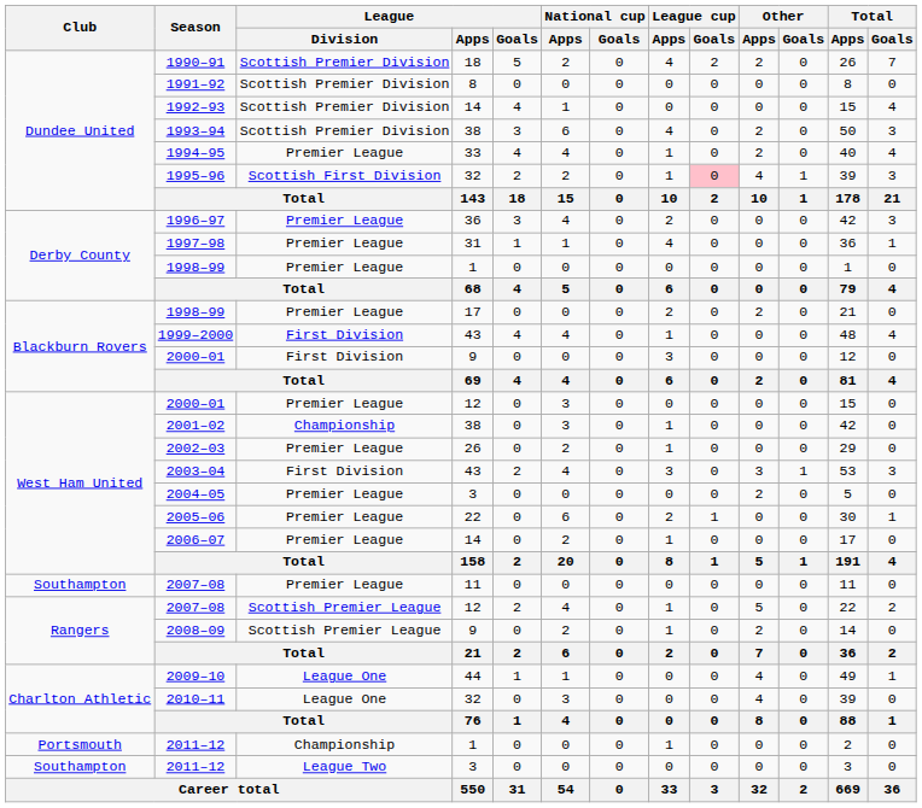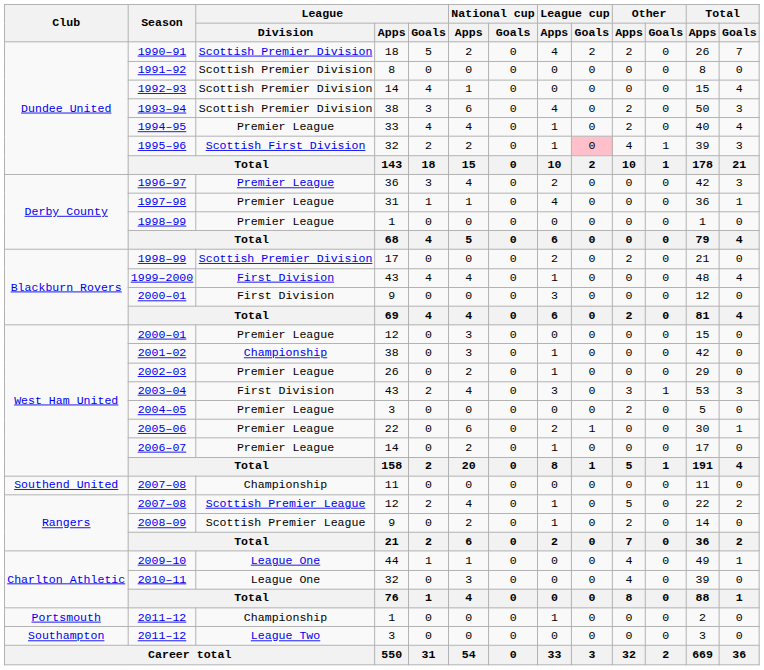1998–99 / 17 | League / Division: Premier League -> Scottish Premier Division
2007–08 / 11 | Club: Southampton -> Southend United
2007–08 / 11 | League / Division: Premier League -> Championship
